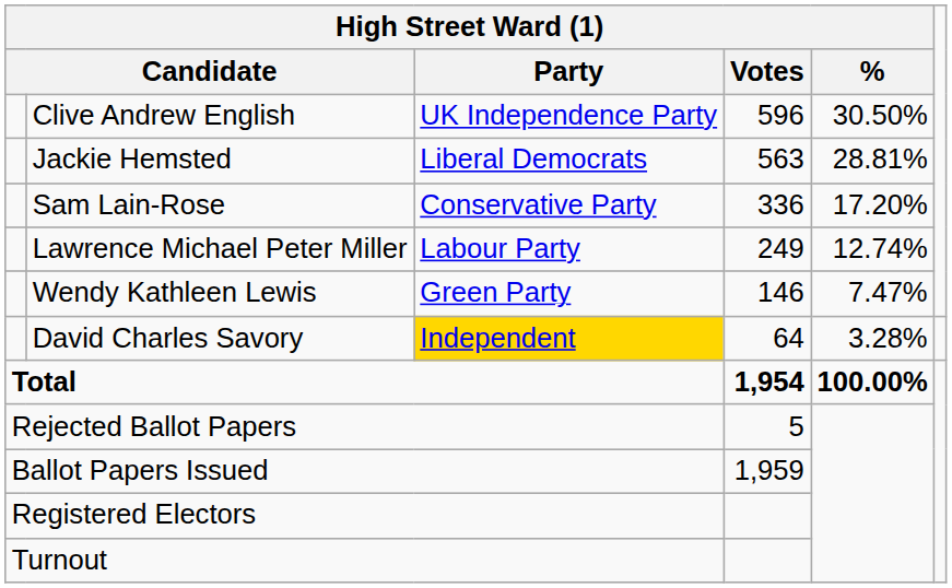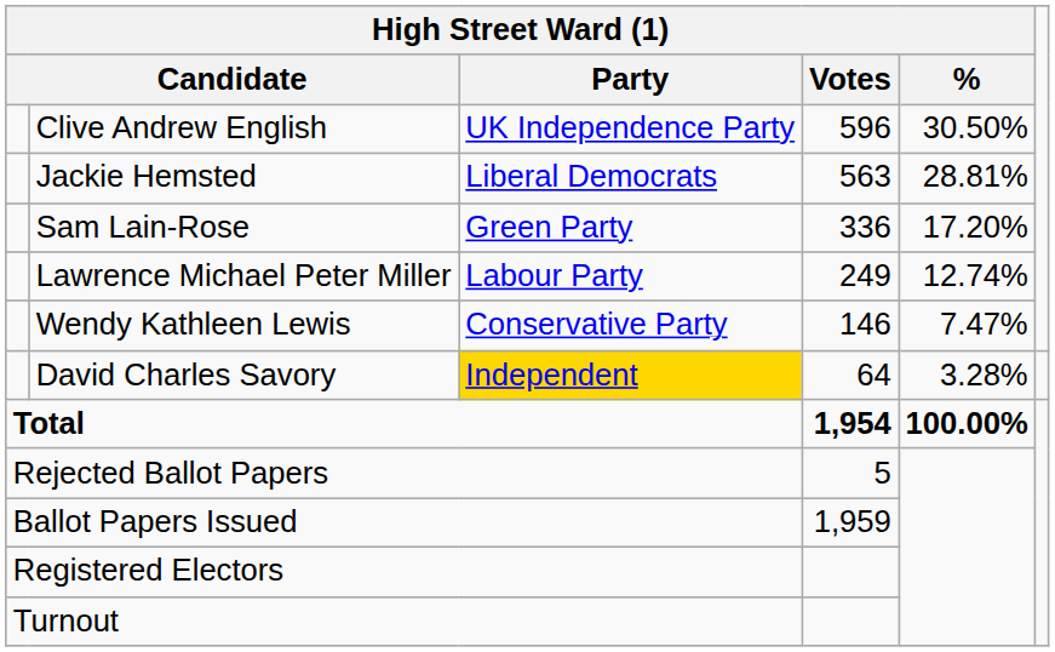Sam Lain-Rose | High Street Ward (1) / Party: Conservative Party -> Green Party
Wendy Kathleen Lewis | High Street Ward (1) / Party: Green Party -> Conservative Party
